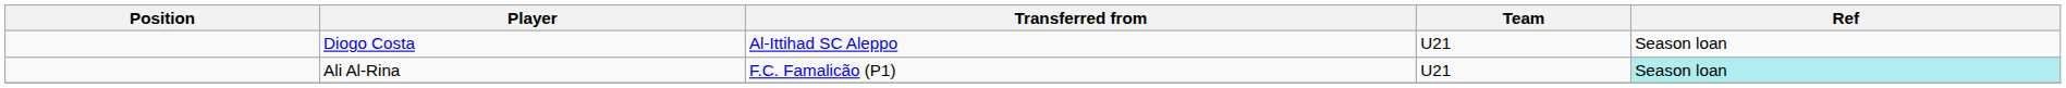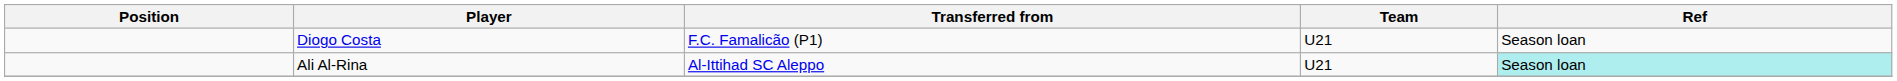Diogo Costa | Transferred from: Al-Ittihad SC Aleppo -> F.C. Famalicão (P1)
Ali Al-Rina | Transferred from: F.C. Famalicão (P1) -> Al-Ittihad SC Aleppo
